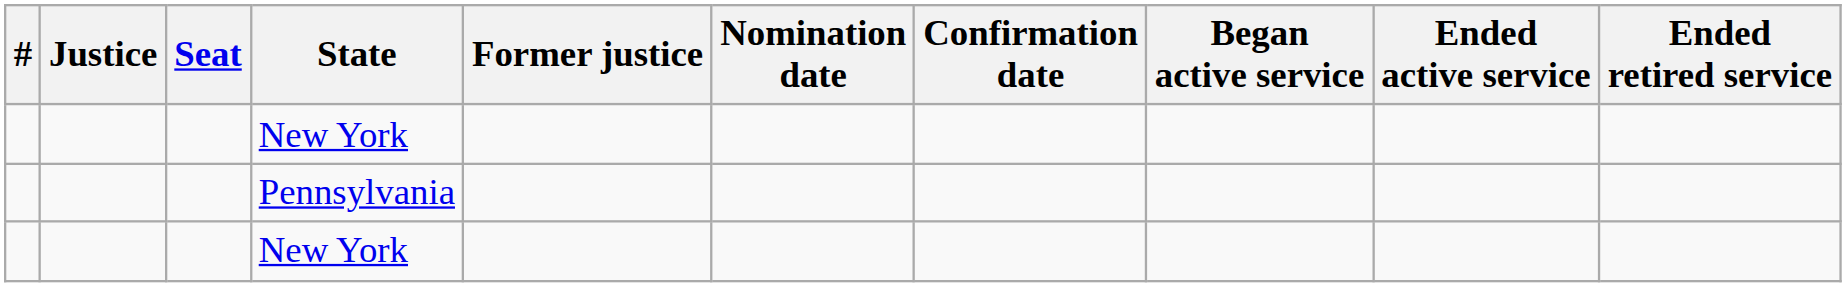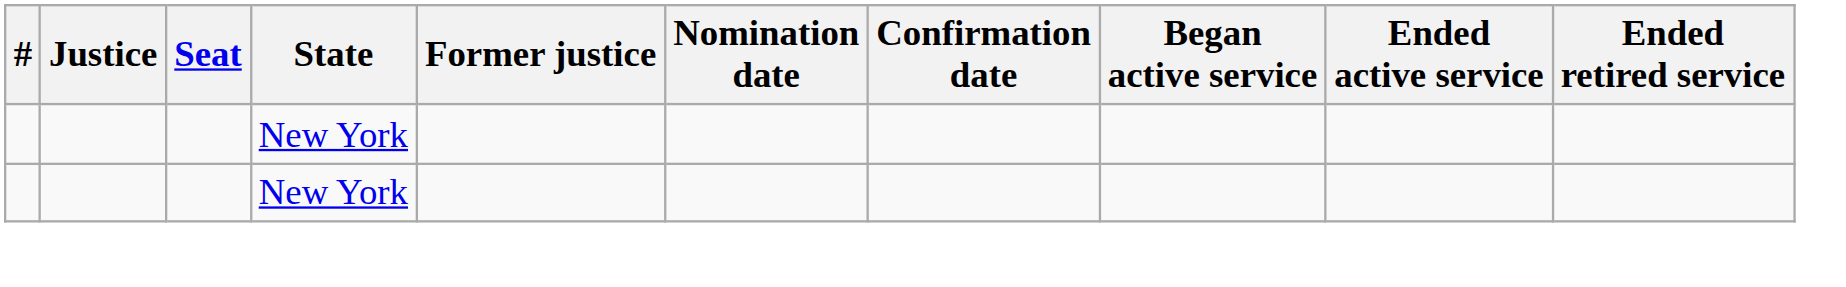- row: Pennsylvania
